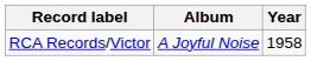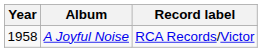columns swapped: Year <-> Record label
